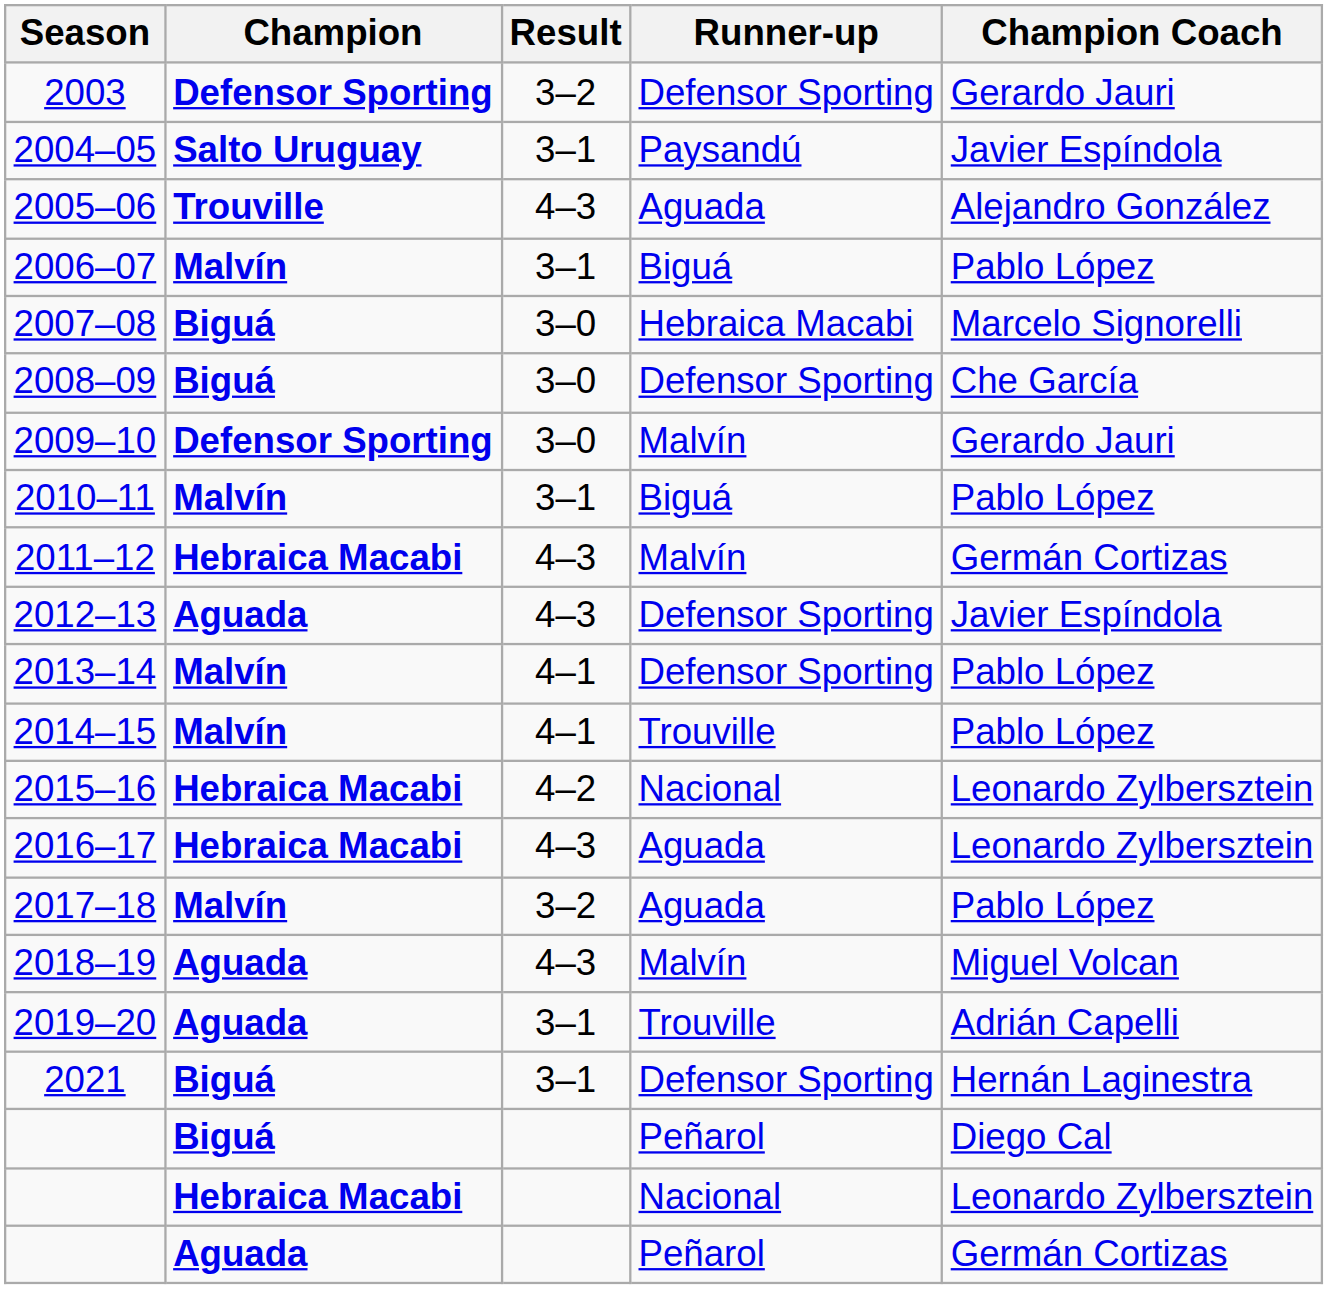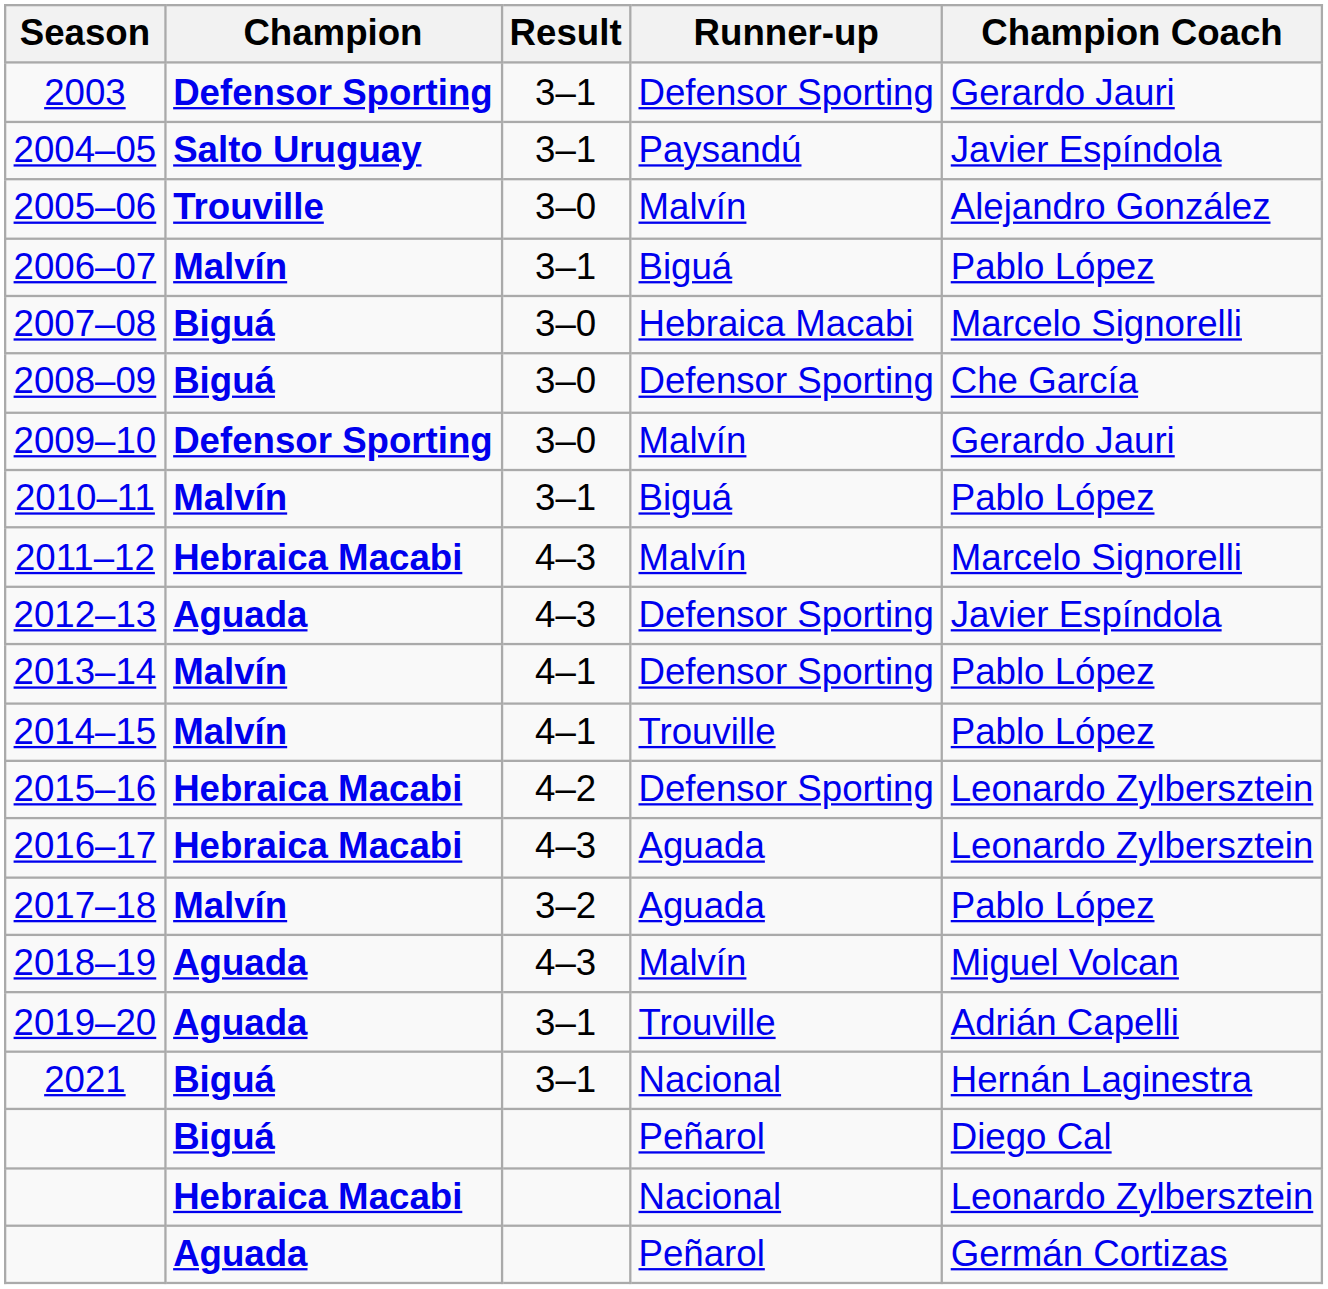2003 | Result: 3–2 -> 3–1
2005–06 | Result: 4–3 -> 3–0
2005–06 | Runner-up: Aguada -> Malvín
2011–12 | Champion Coach: Germán Cortizas -> Marcelo Signorelli
2015–16 | Runner-up: Nacional -> Defensor Sporting
2021 | Runner-up: Defensor Sporting -> Nacional
